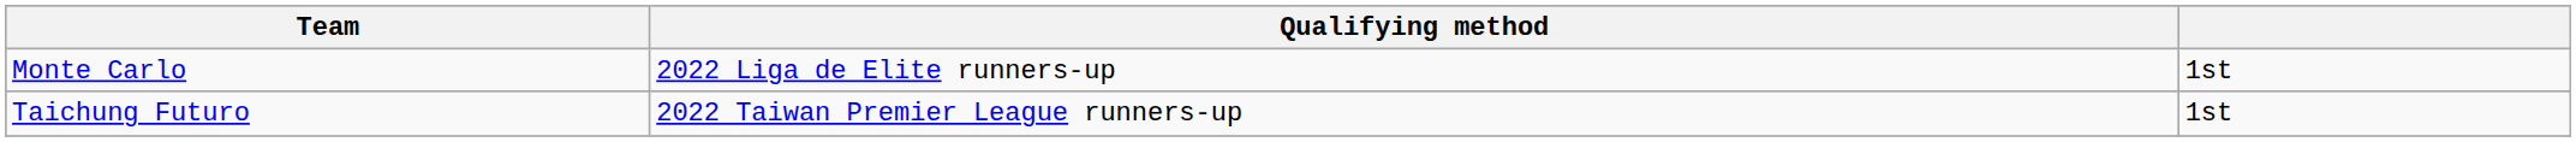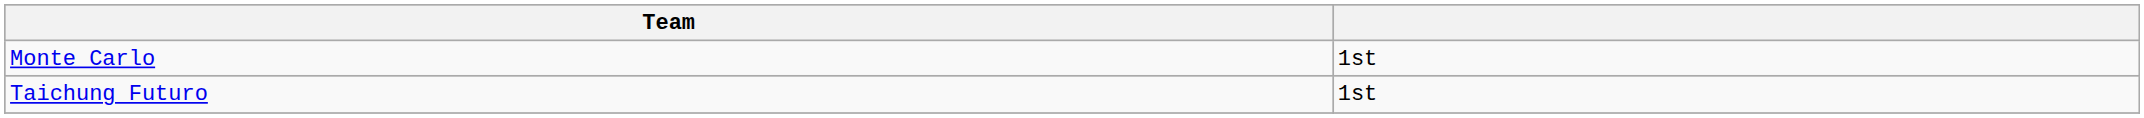- column: Qualifying method | 2022 Liga de Elite runners-up | 2022 Taiwan Premier League runners-up
